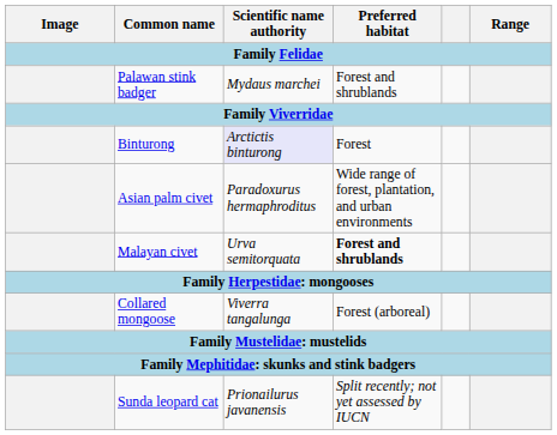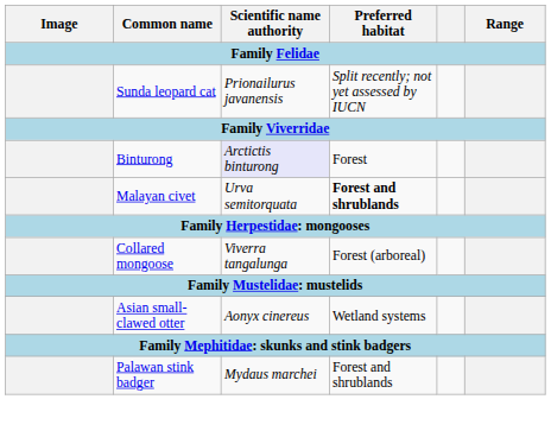rows swapped: Sunda leopard cat <-> Palawan stink badger
- row: Asian palm civet | Paradoxurus hermaphroditus | Wide range of forest, plantation, and urban environments
+ row: Asian small-clawed otter | Aonyx cinereus | Wetland systems
